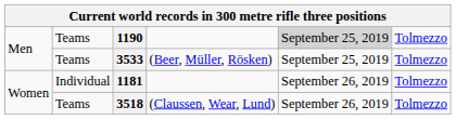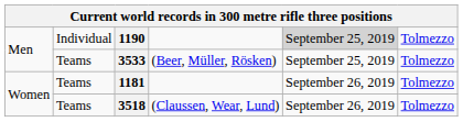1190 | column 2: Teams -> Individual
1181 | column 2: Individual -> Teams
